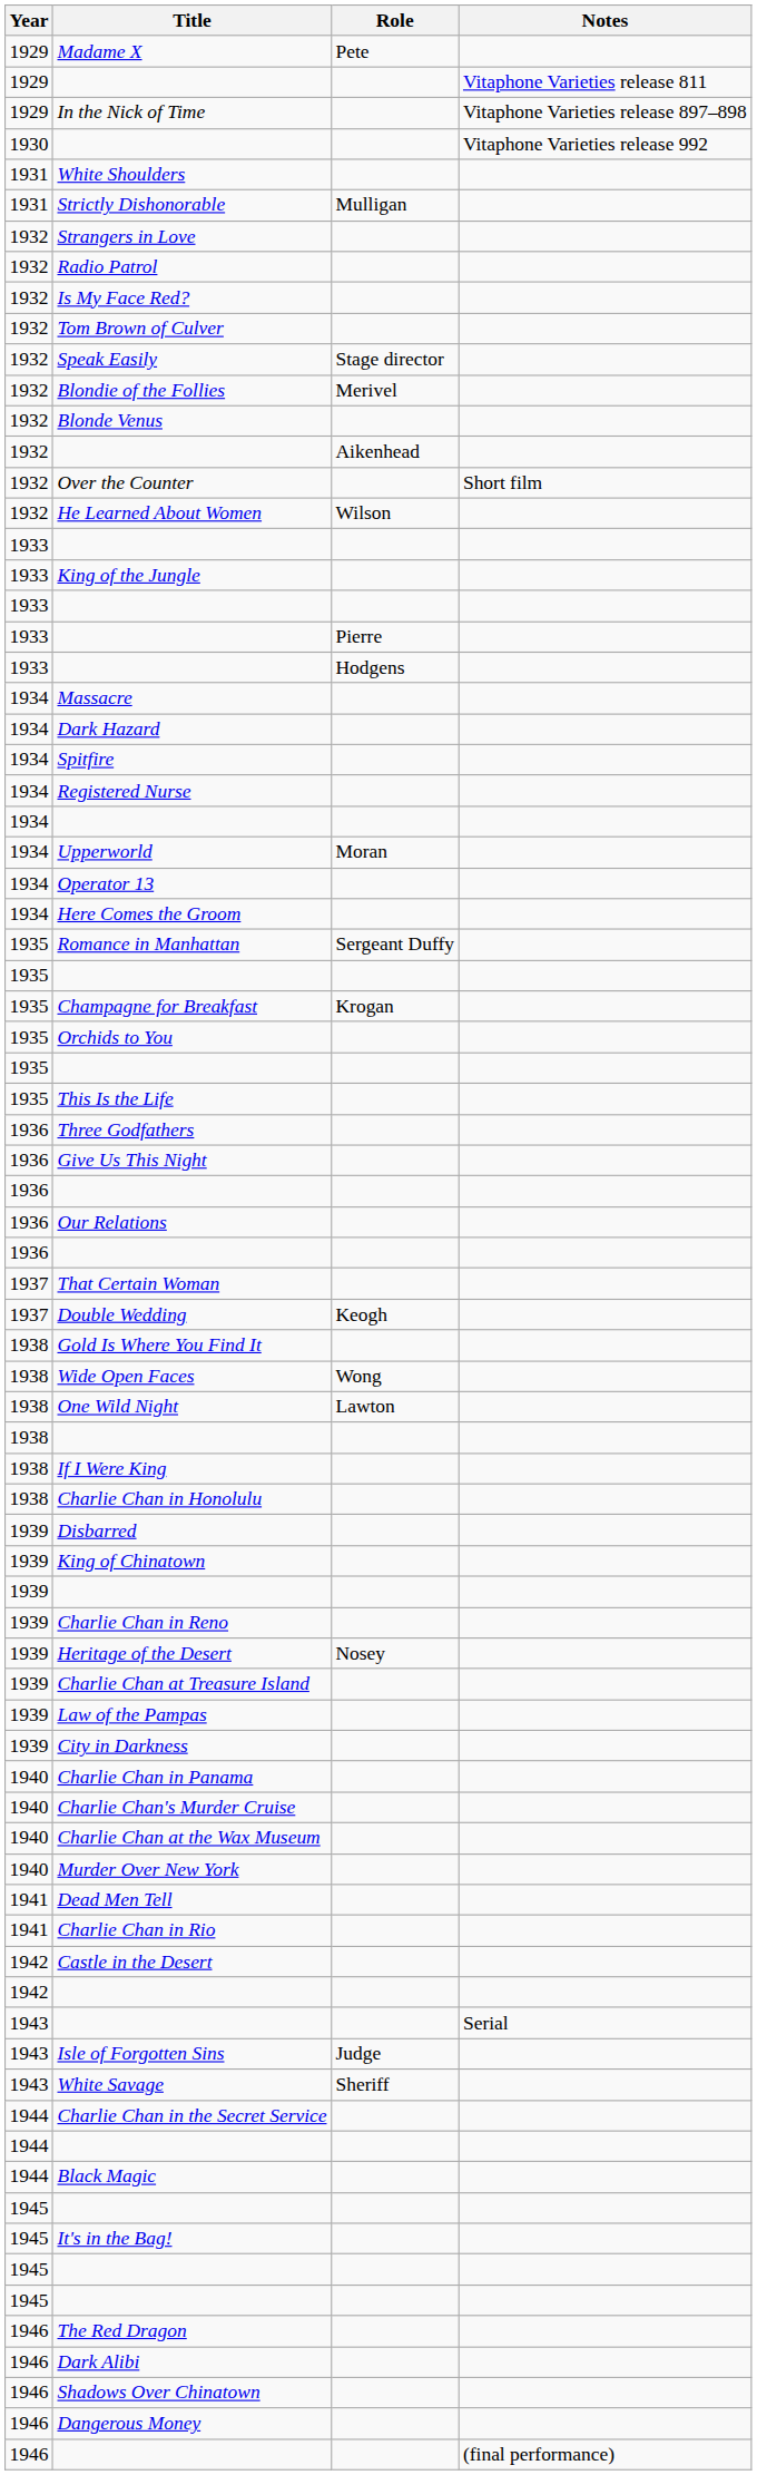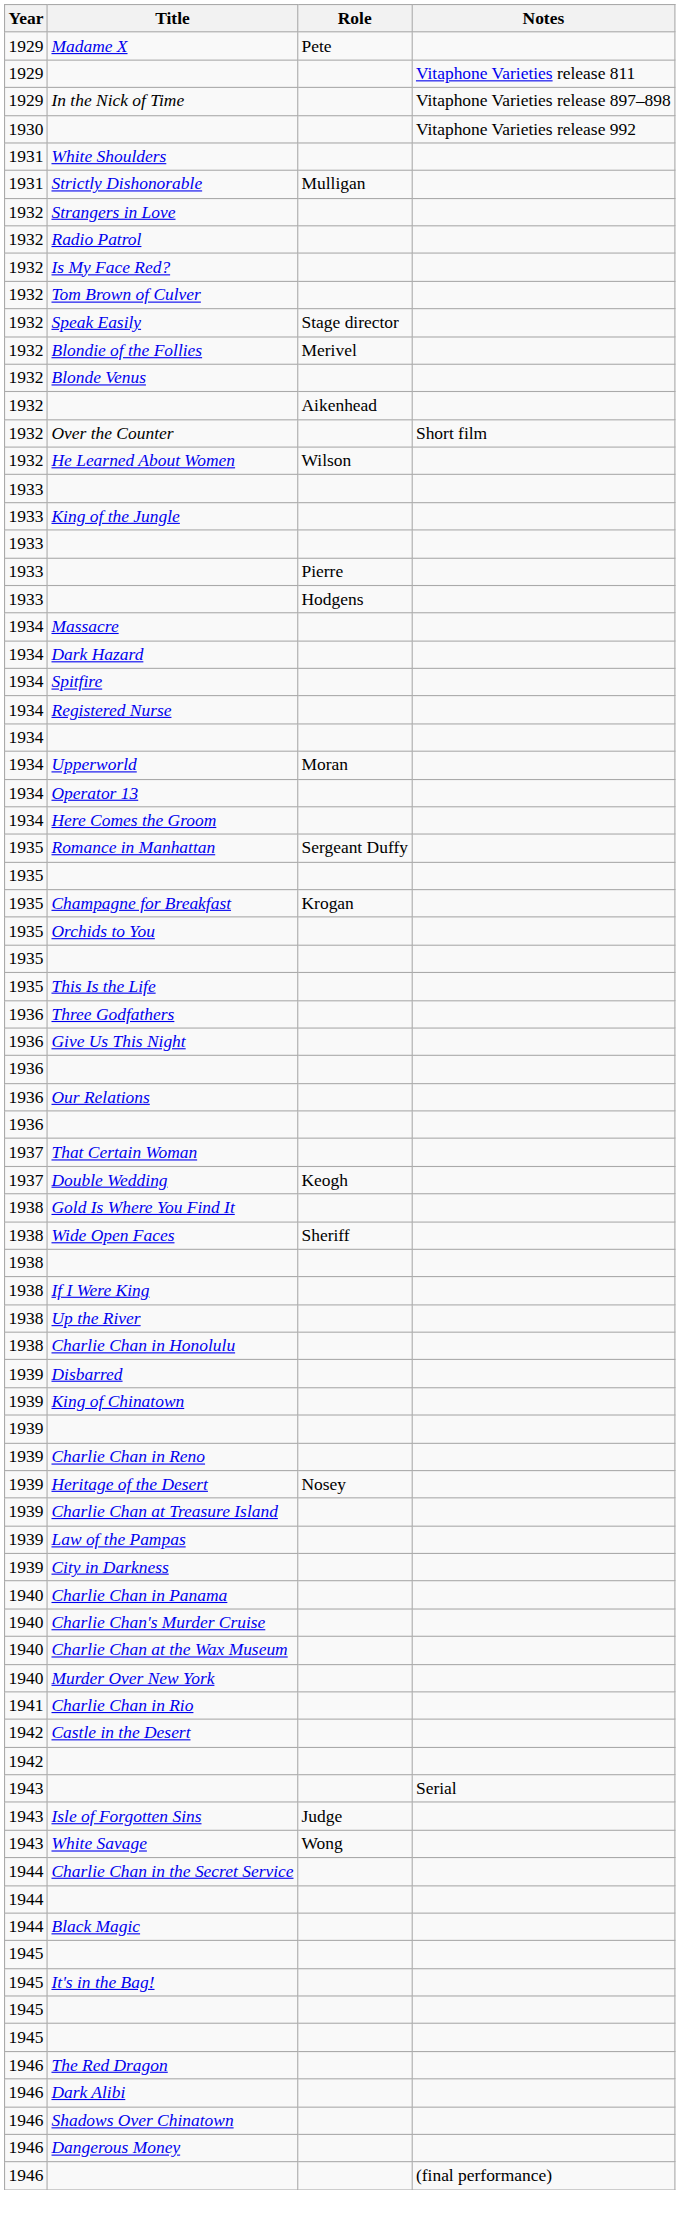Wide Open Faces | Role: Wong -> Sheriff
- row: 1938 | One Wild Night | Lawton
+ row: 1938 | Up the River
- row: 1941 | Dead Men Tell
White Savage | Role: Sheriff -> Wong
